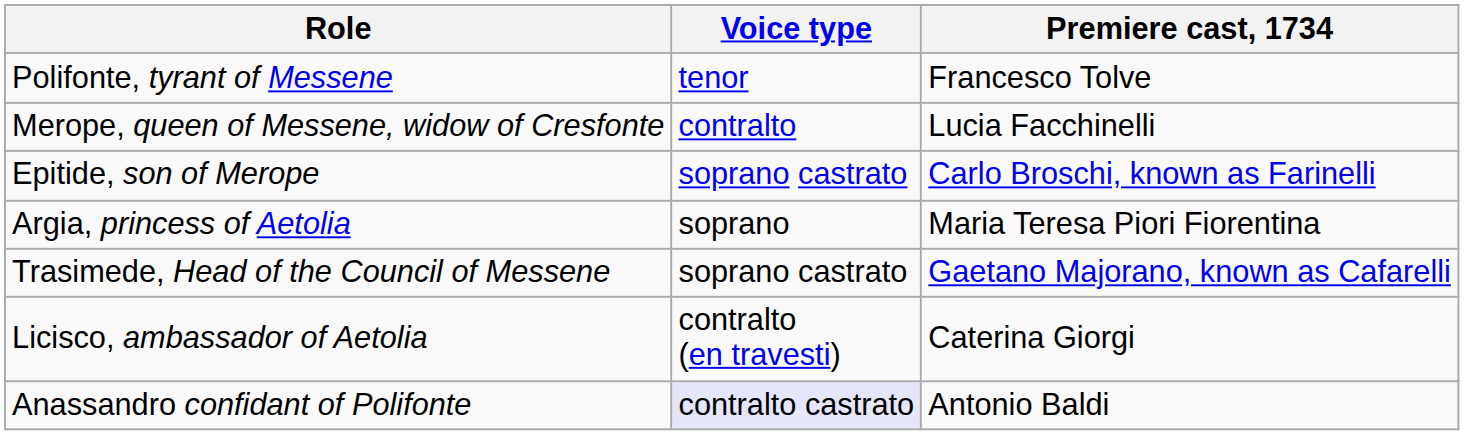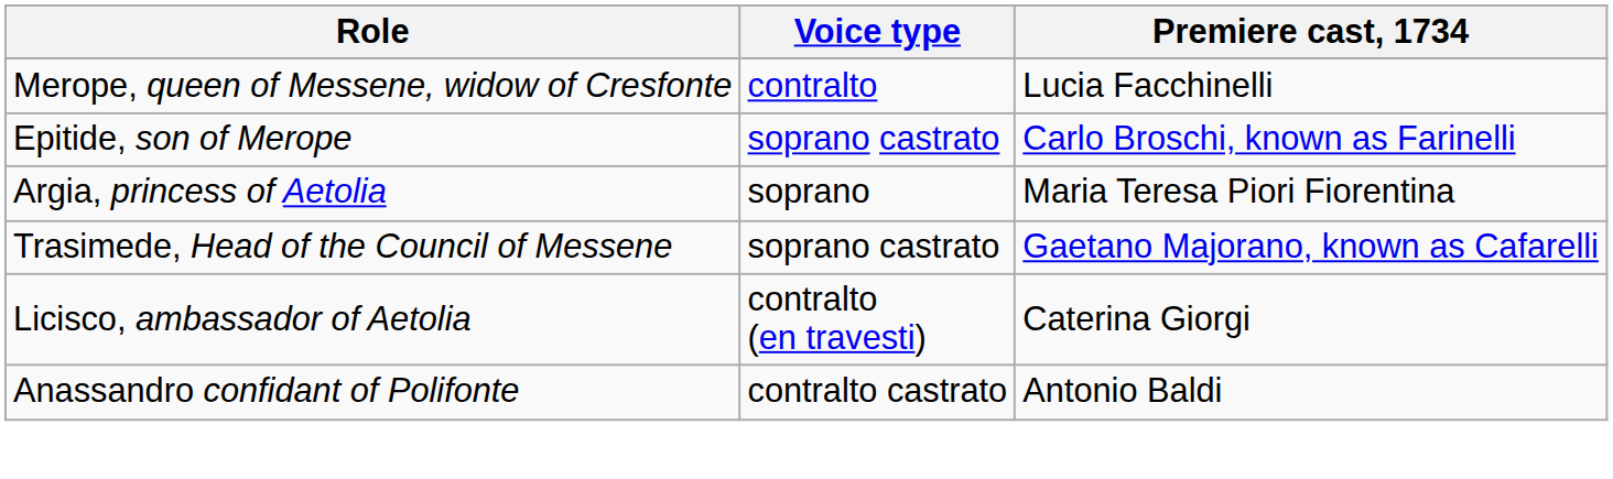- row: Polifonte, tyrant of Messene | tenor | Francesco Tolve
Anassandro confidant of Polifonte | Voice type: lavender background -> no background
